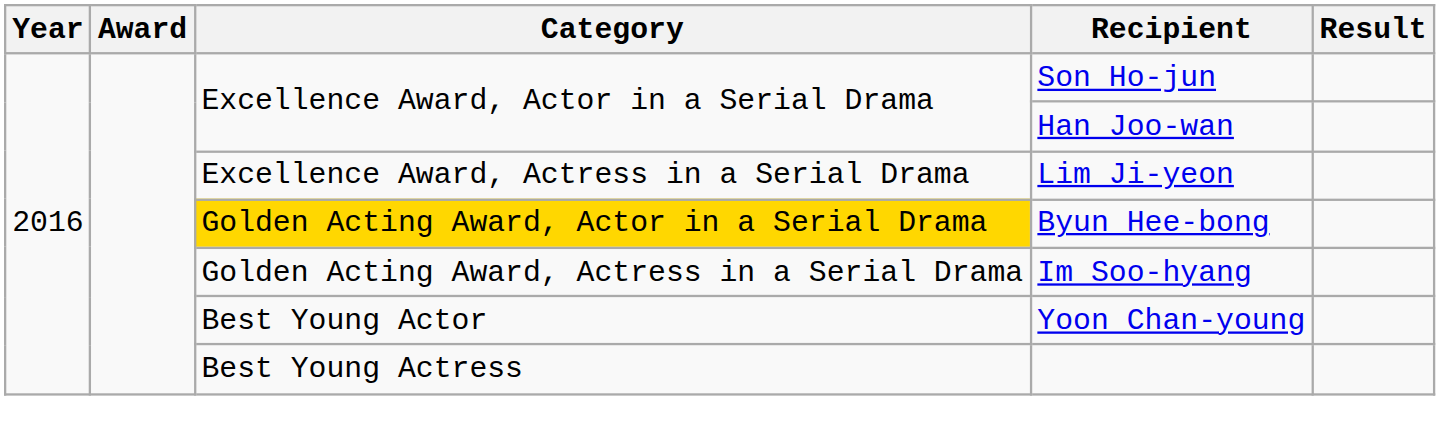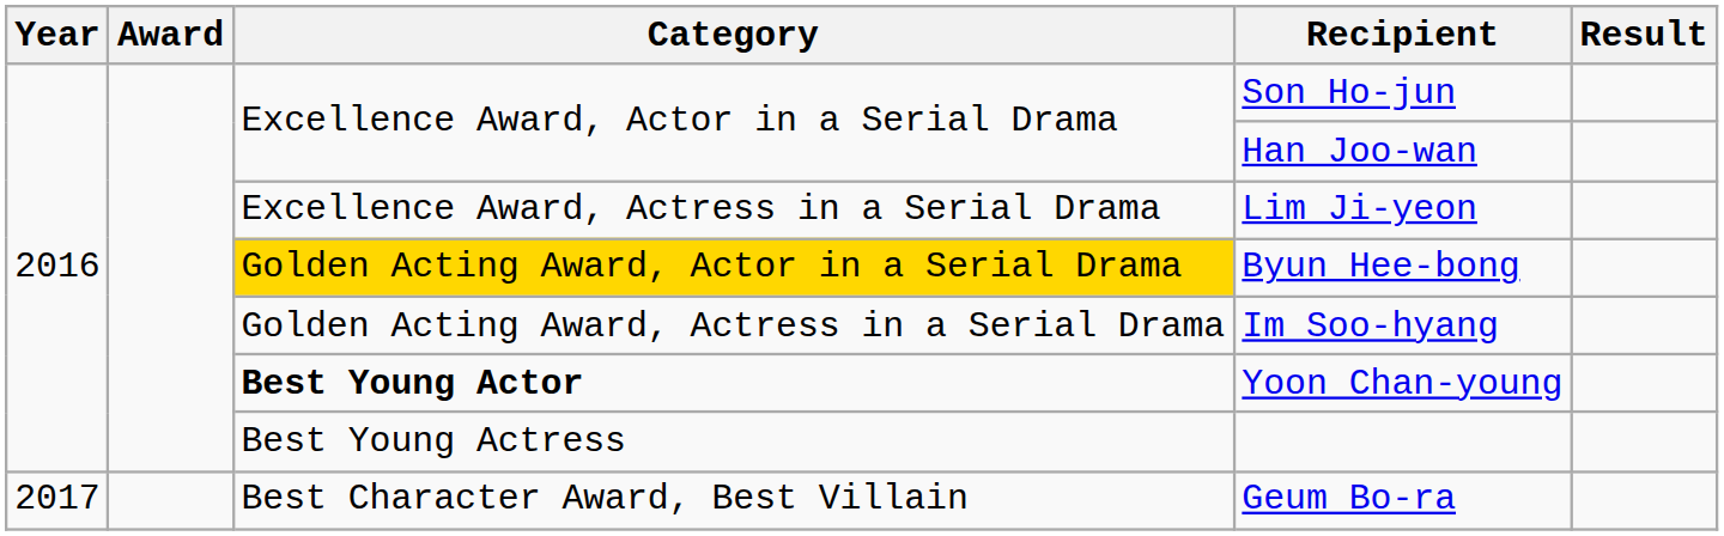Yoon Chan-young | Category: normal -> bold
+ row: 2017 | Best Character Award, Best Villain | Geum Bo-ra
